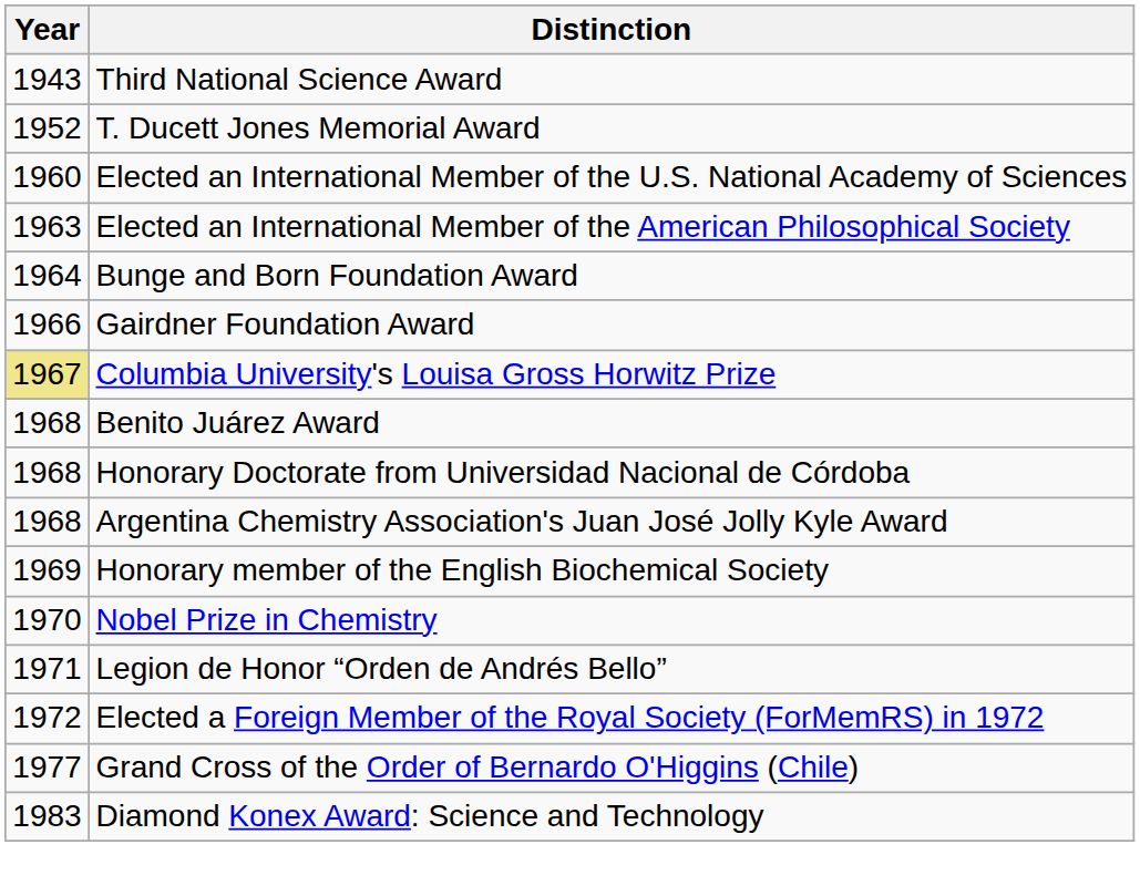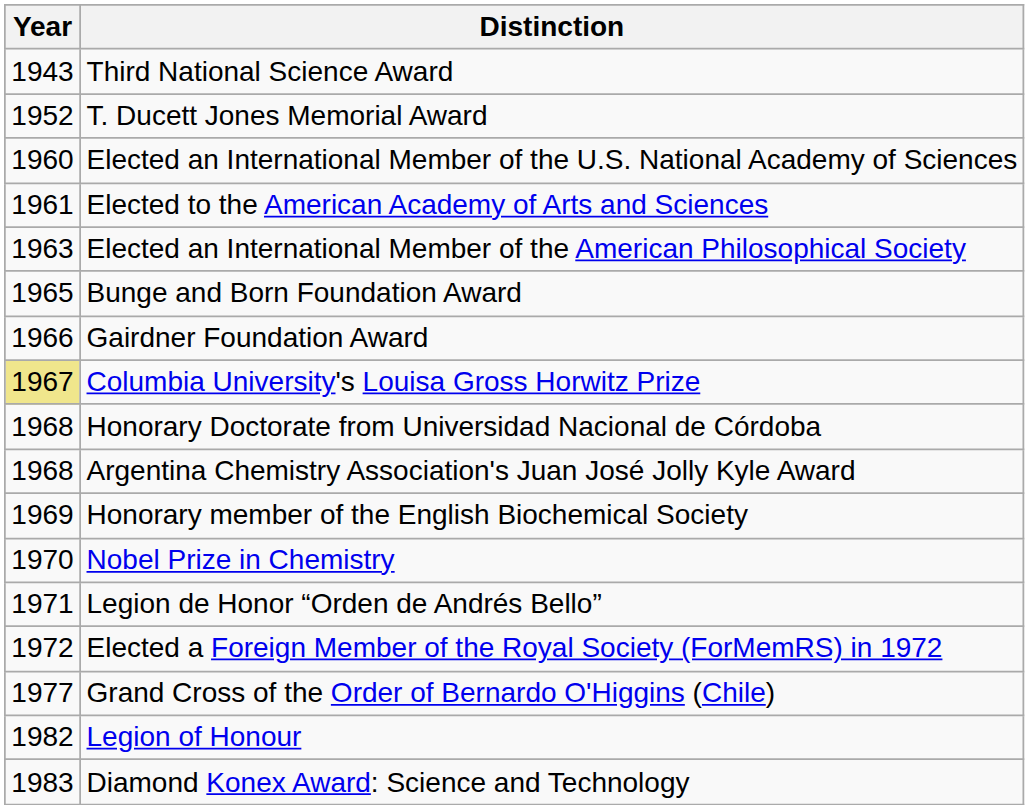+ row: 1961 | Elected to the American Academy of Arts and Sciences
Bunge and Born Foundation Award | Year: 1964 -> 1965
- row: 1968 | Benito Juárez Award
+ row: 1982 | Legion of Honour
